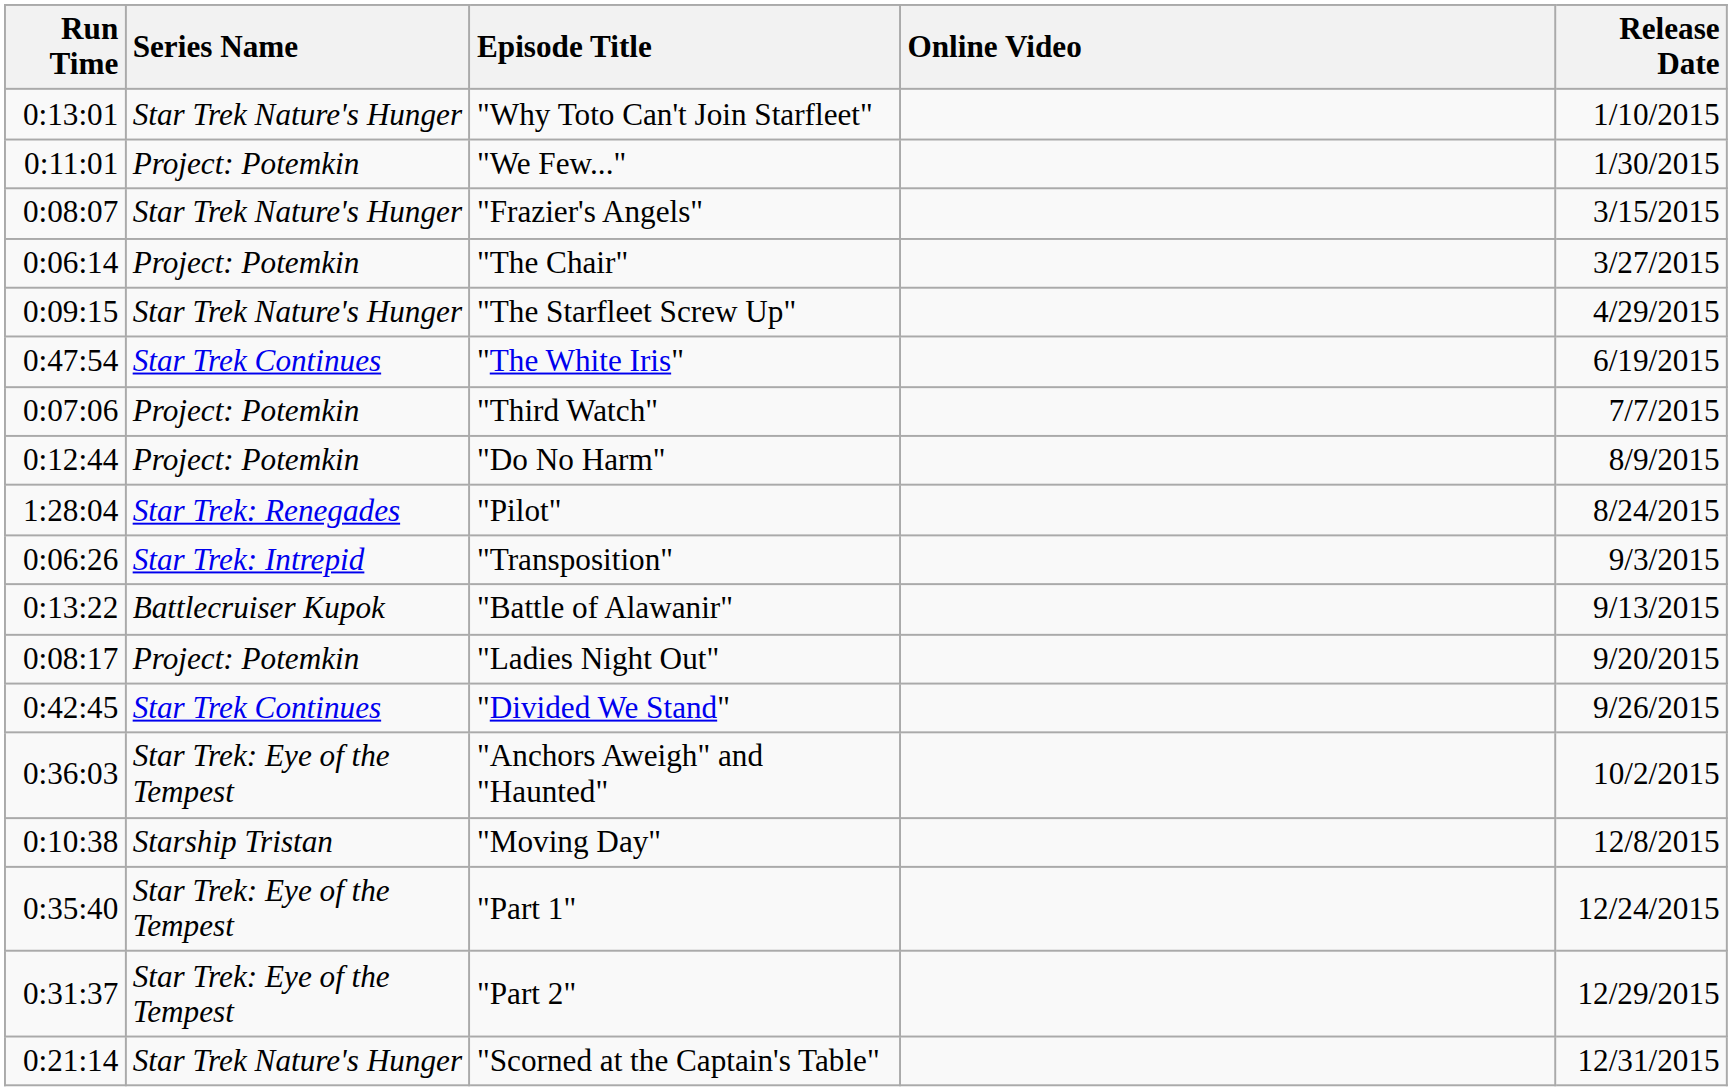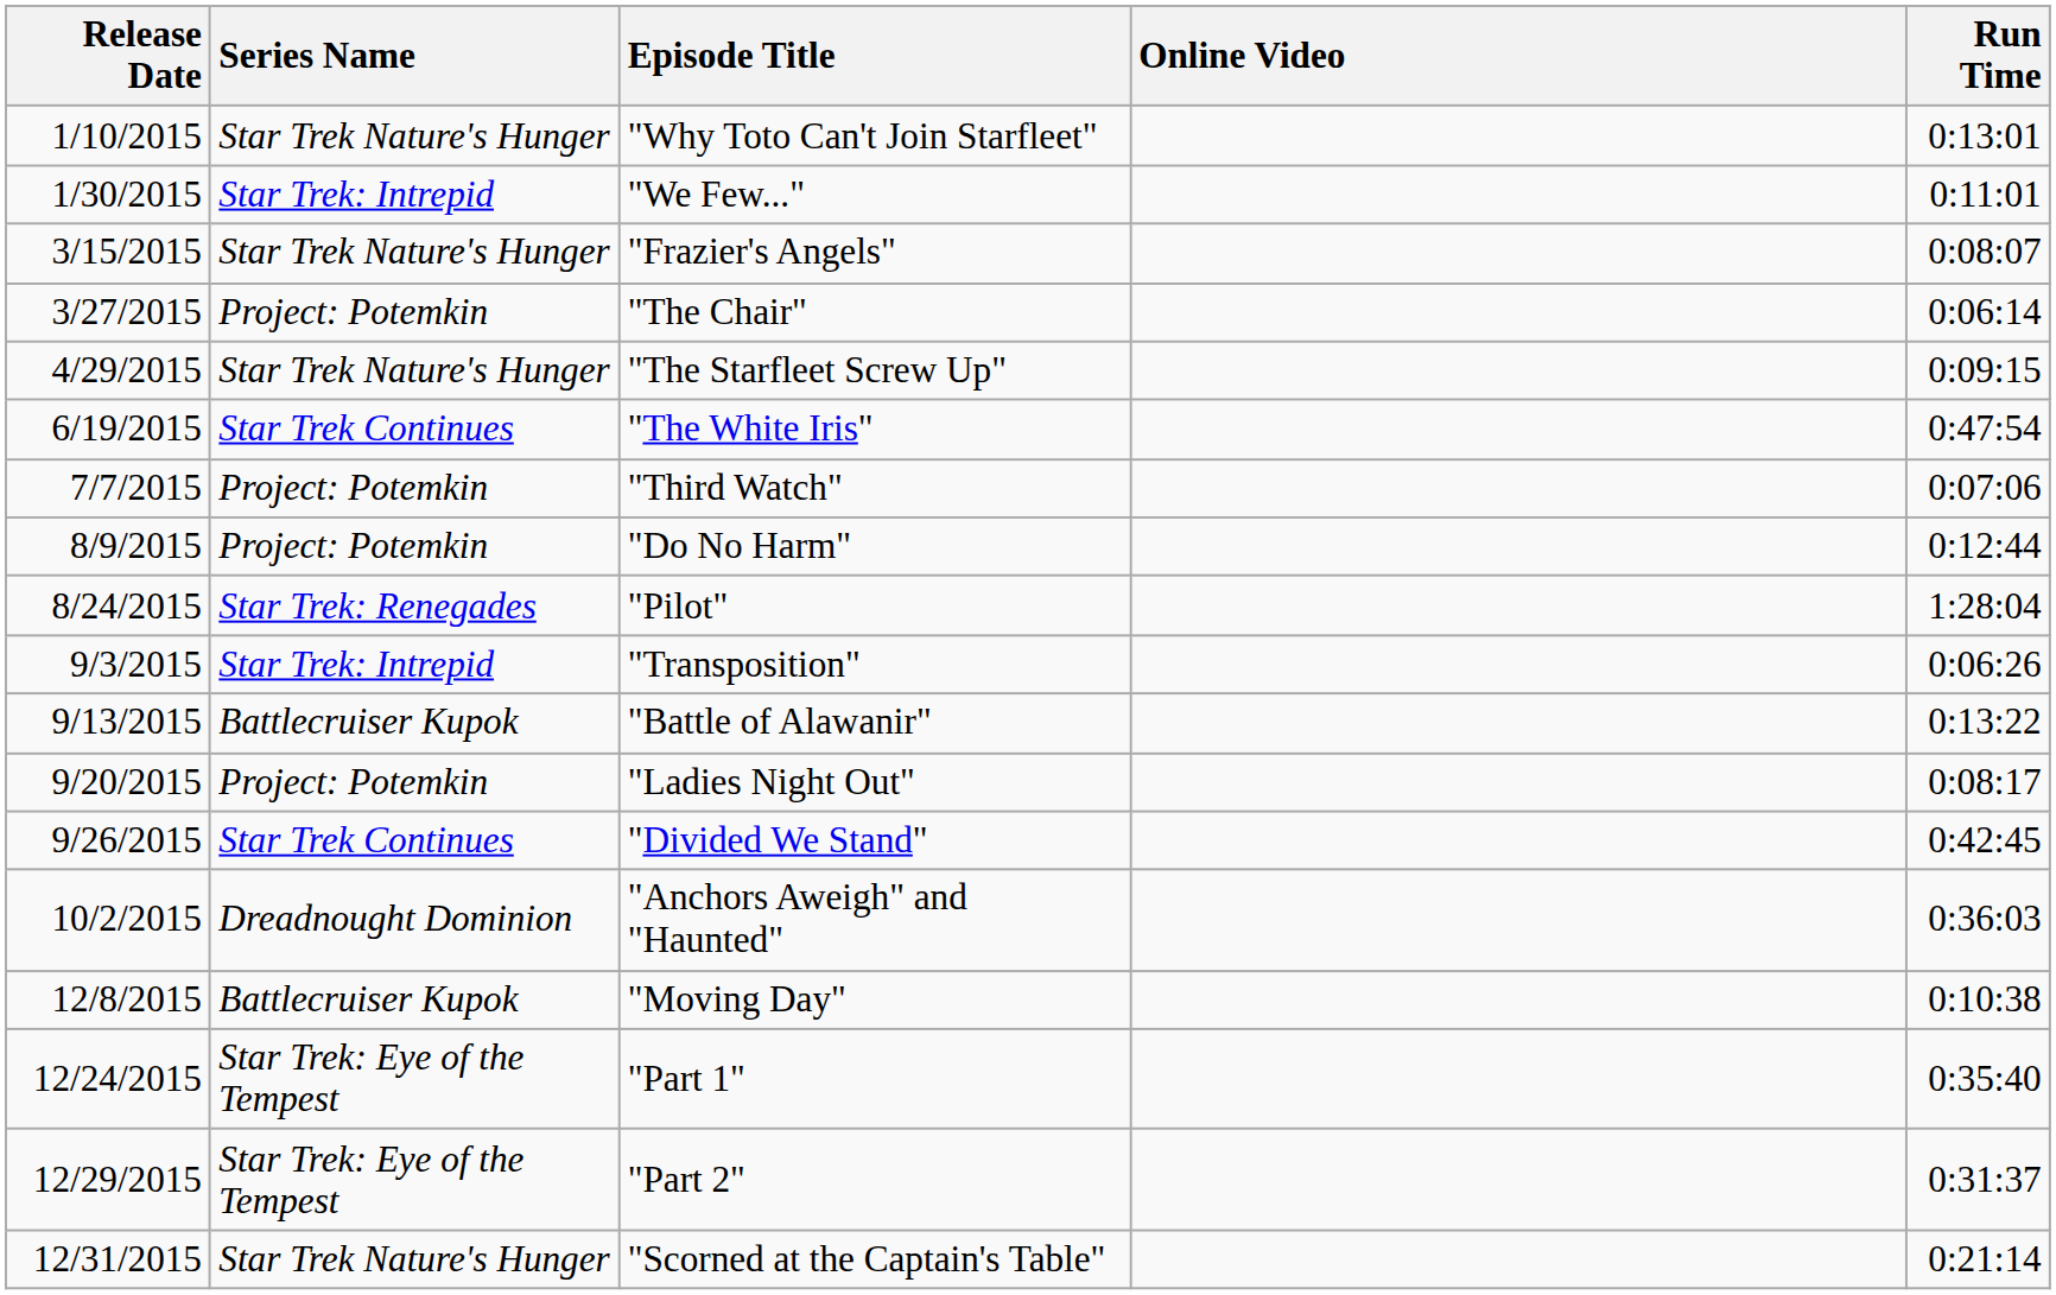columns swapped: Release Date <-> Run Time
"We Few..." | Series Name: Project: Potemkin -> Star Trek: Intrepid
"Anchors Aweigh" and "Haunted" | Series Name: Star Trek: Eye of the Tempest -> Dreadnought Dominion
"Moving Day" | Series Name: Starship Tristan -> Battlecruiser Kupok
